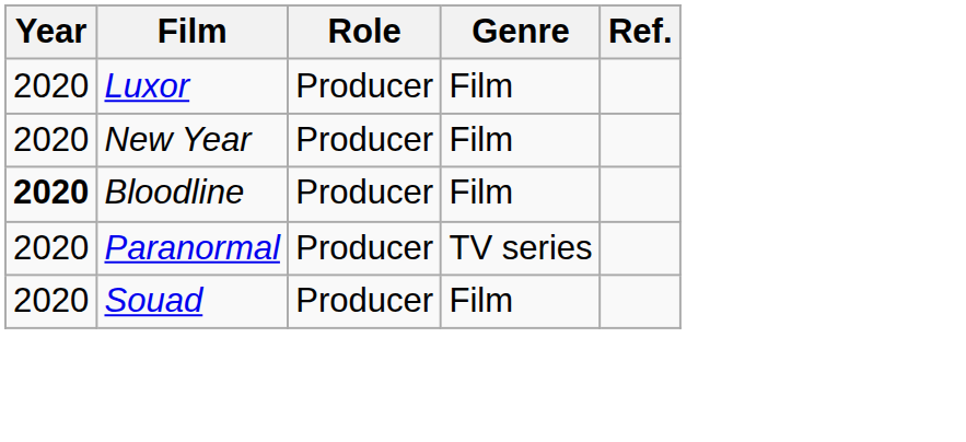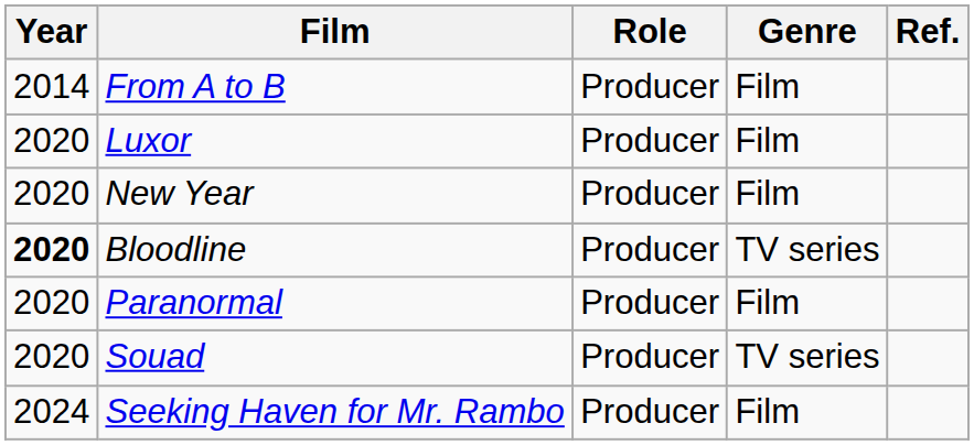+ row: 2014 | From A to B | Producer | Film
Bloodline | Genre: Film -> TV series
Paranormal | Genre: TV series -> Film
Souad | Genre: Film -> TV series
+ row: 2024 | Seeking Haven for Mr. Rambo | Producer | Film
